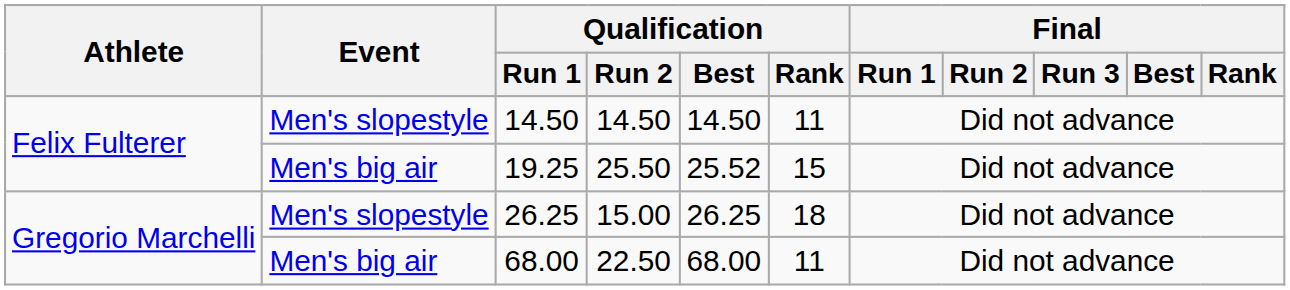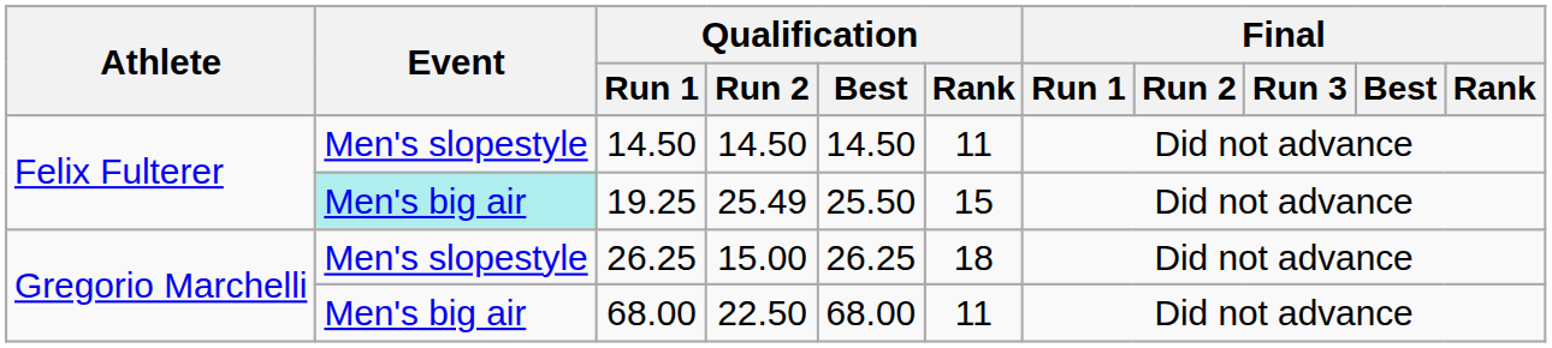19.25 | Event: no background -> paleturquoise background
19.25 | Qualification / Run 2: 25.50 -> 25.49
19.25 | Qualification / Best: 25.52 -> 25.50
